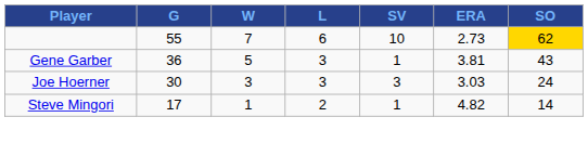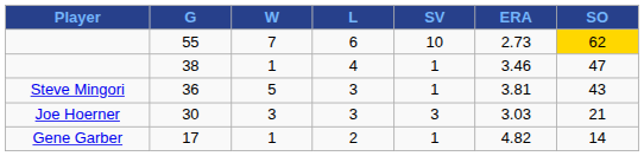+ row: 38 | 1 | 4 | 1 | 3.46 | 47
36 | Player: Gene Garber -> Steve Mingori
30 | SO: 24 -> 21
17 | Player: Steve Mingori -> Gene Garber
